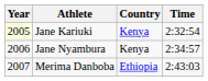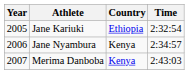Jane Kariuki | Year: lightyellow background -> no background
Jane Kariuki | Country: Kenya -> Ethiopia
Merima Danboba | Country: Ethiopia -> Kenya
